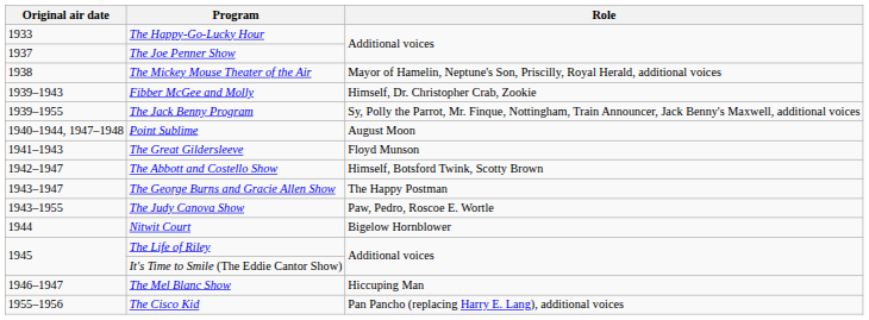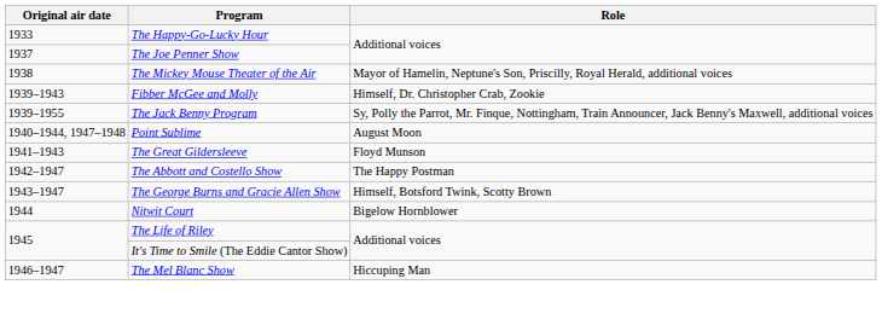The Abbott and Costello Show | Role: Himself, Botsford Twink, Scotty Brown -> The Happy Postman
The George Burns and Gracie Allen Show | Role: The Happy Postman -> Himself, Botsford Twink, Scotty Brown
- row: 1943–1955 | The Judy Canova Show | Paw, Pedro, Roscoe E. Wortle
- row: 1955–1956 | The Cisco Kid | Pan Pancho (replacing Harry E. Lang), additional voices
